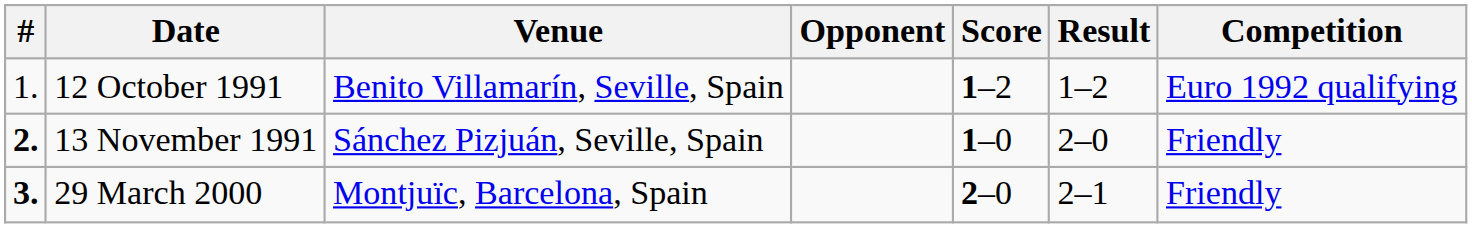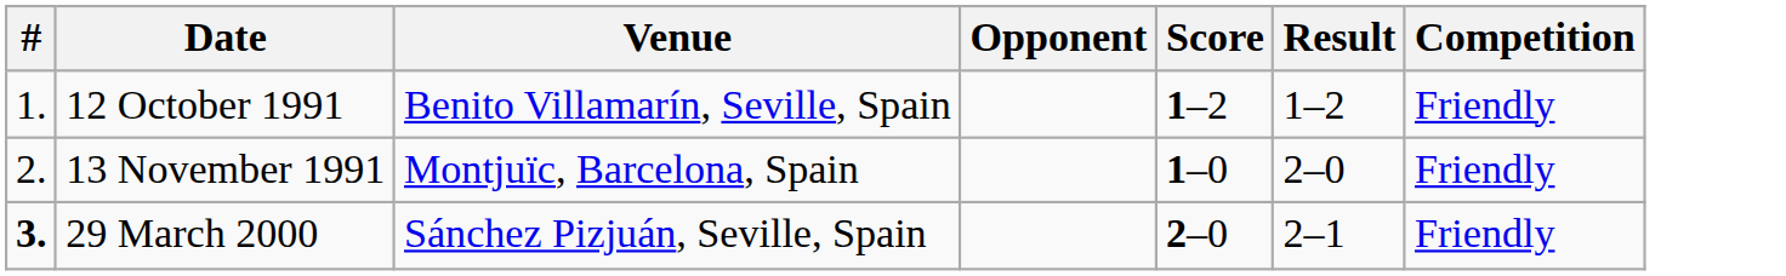12 October 1991 | Competition: Euro 1992 qualifying -> Friendly
13 November 1991 | #: bold -> normal
13 November 1991 | Venue: Sánchez Pizjuán, Seville, Spain -> Montjuïc, Barcelona, Spain
29 March 2000 | Venue: Montjuïc, Barcelona, Spain -> Sánchez Pizjuán, Seville, Spain
